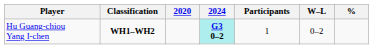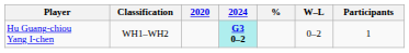columns swapped: Participants <-> %
Hu Guang-chiou Yang I-chen | Classification: bold -> normal
